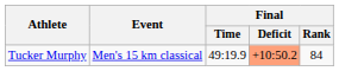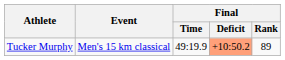Tucker Murphy | Final / Rank: 84 -> 89
